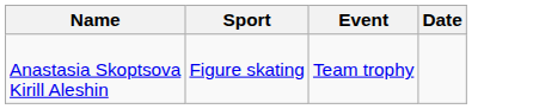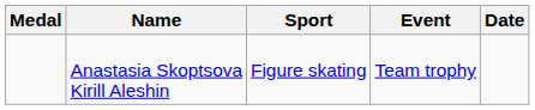+ column: Medal
